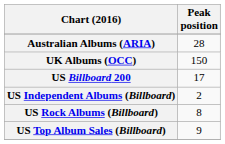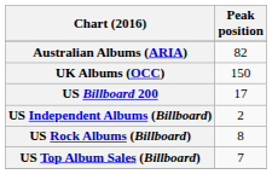Australian Albums (ARIA) | Peak position: 28 -> 82
US Top Album Sales (Billboard) | Peak position: 9 -> 7
